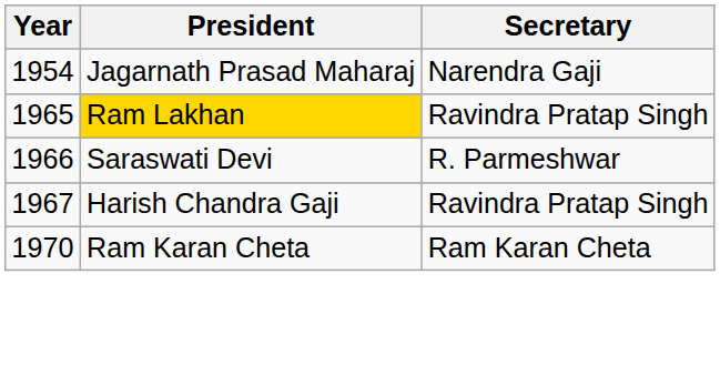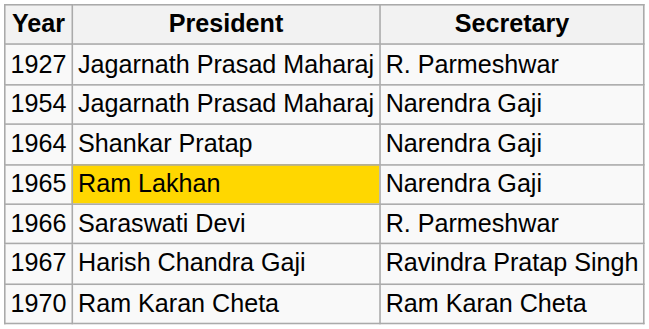+ row: 1927 | Jagarnath Prasad Maharaj | R. Parmeshwar
+ row: 1964 | Shankar Pratap | Narendra Gaji
1965 | Secretary: Ravindra Pratap Singh -> Narendra Gaji
